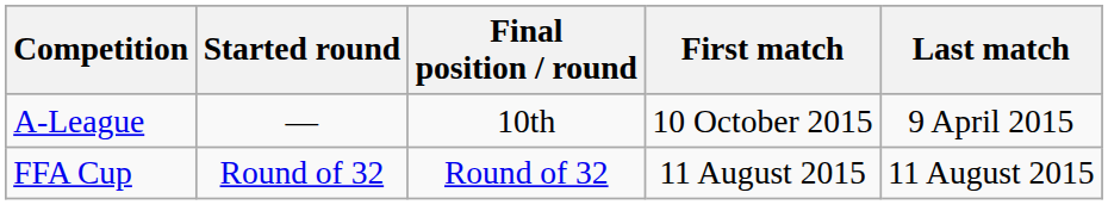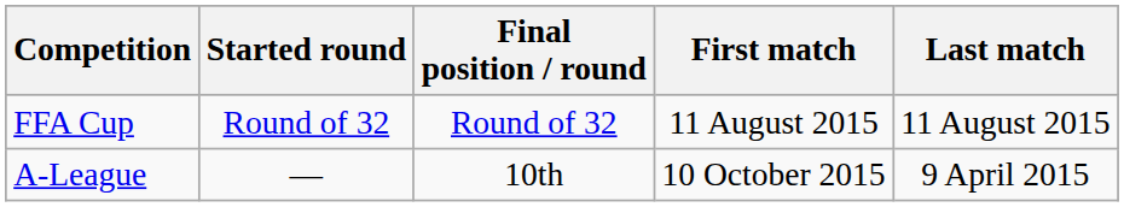rows swapped: A-League <-> FFA Cup
